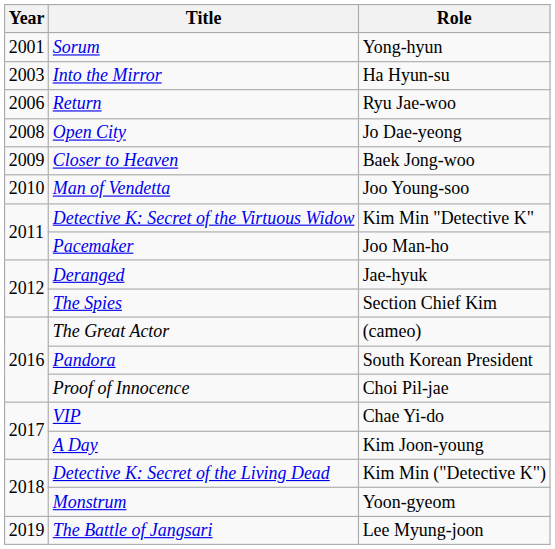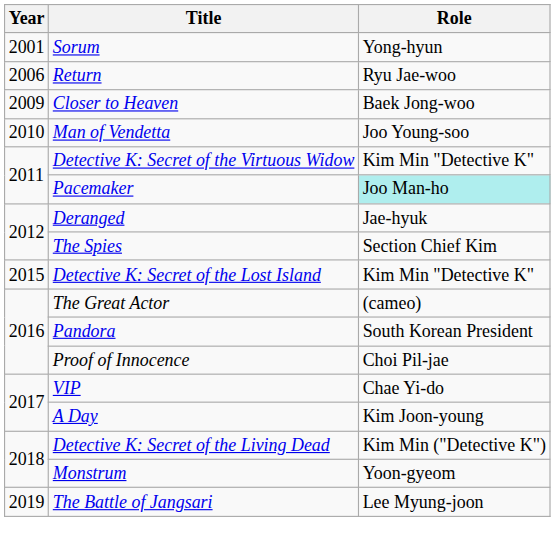- row: 2003 | Into the Mirror | Ha Hyun-su
- row: 2008 | Open City | Jo Dae-yeong
Pacemaker | Role: no background -> paleturquoise background
+ row: 2015 | Detective K: Secret of the Lost Island | Kim Min "Detective K"
